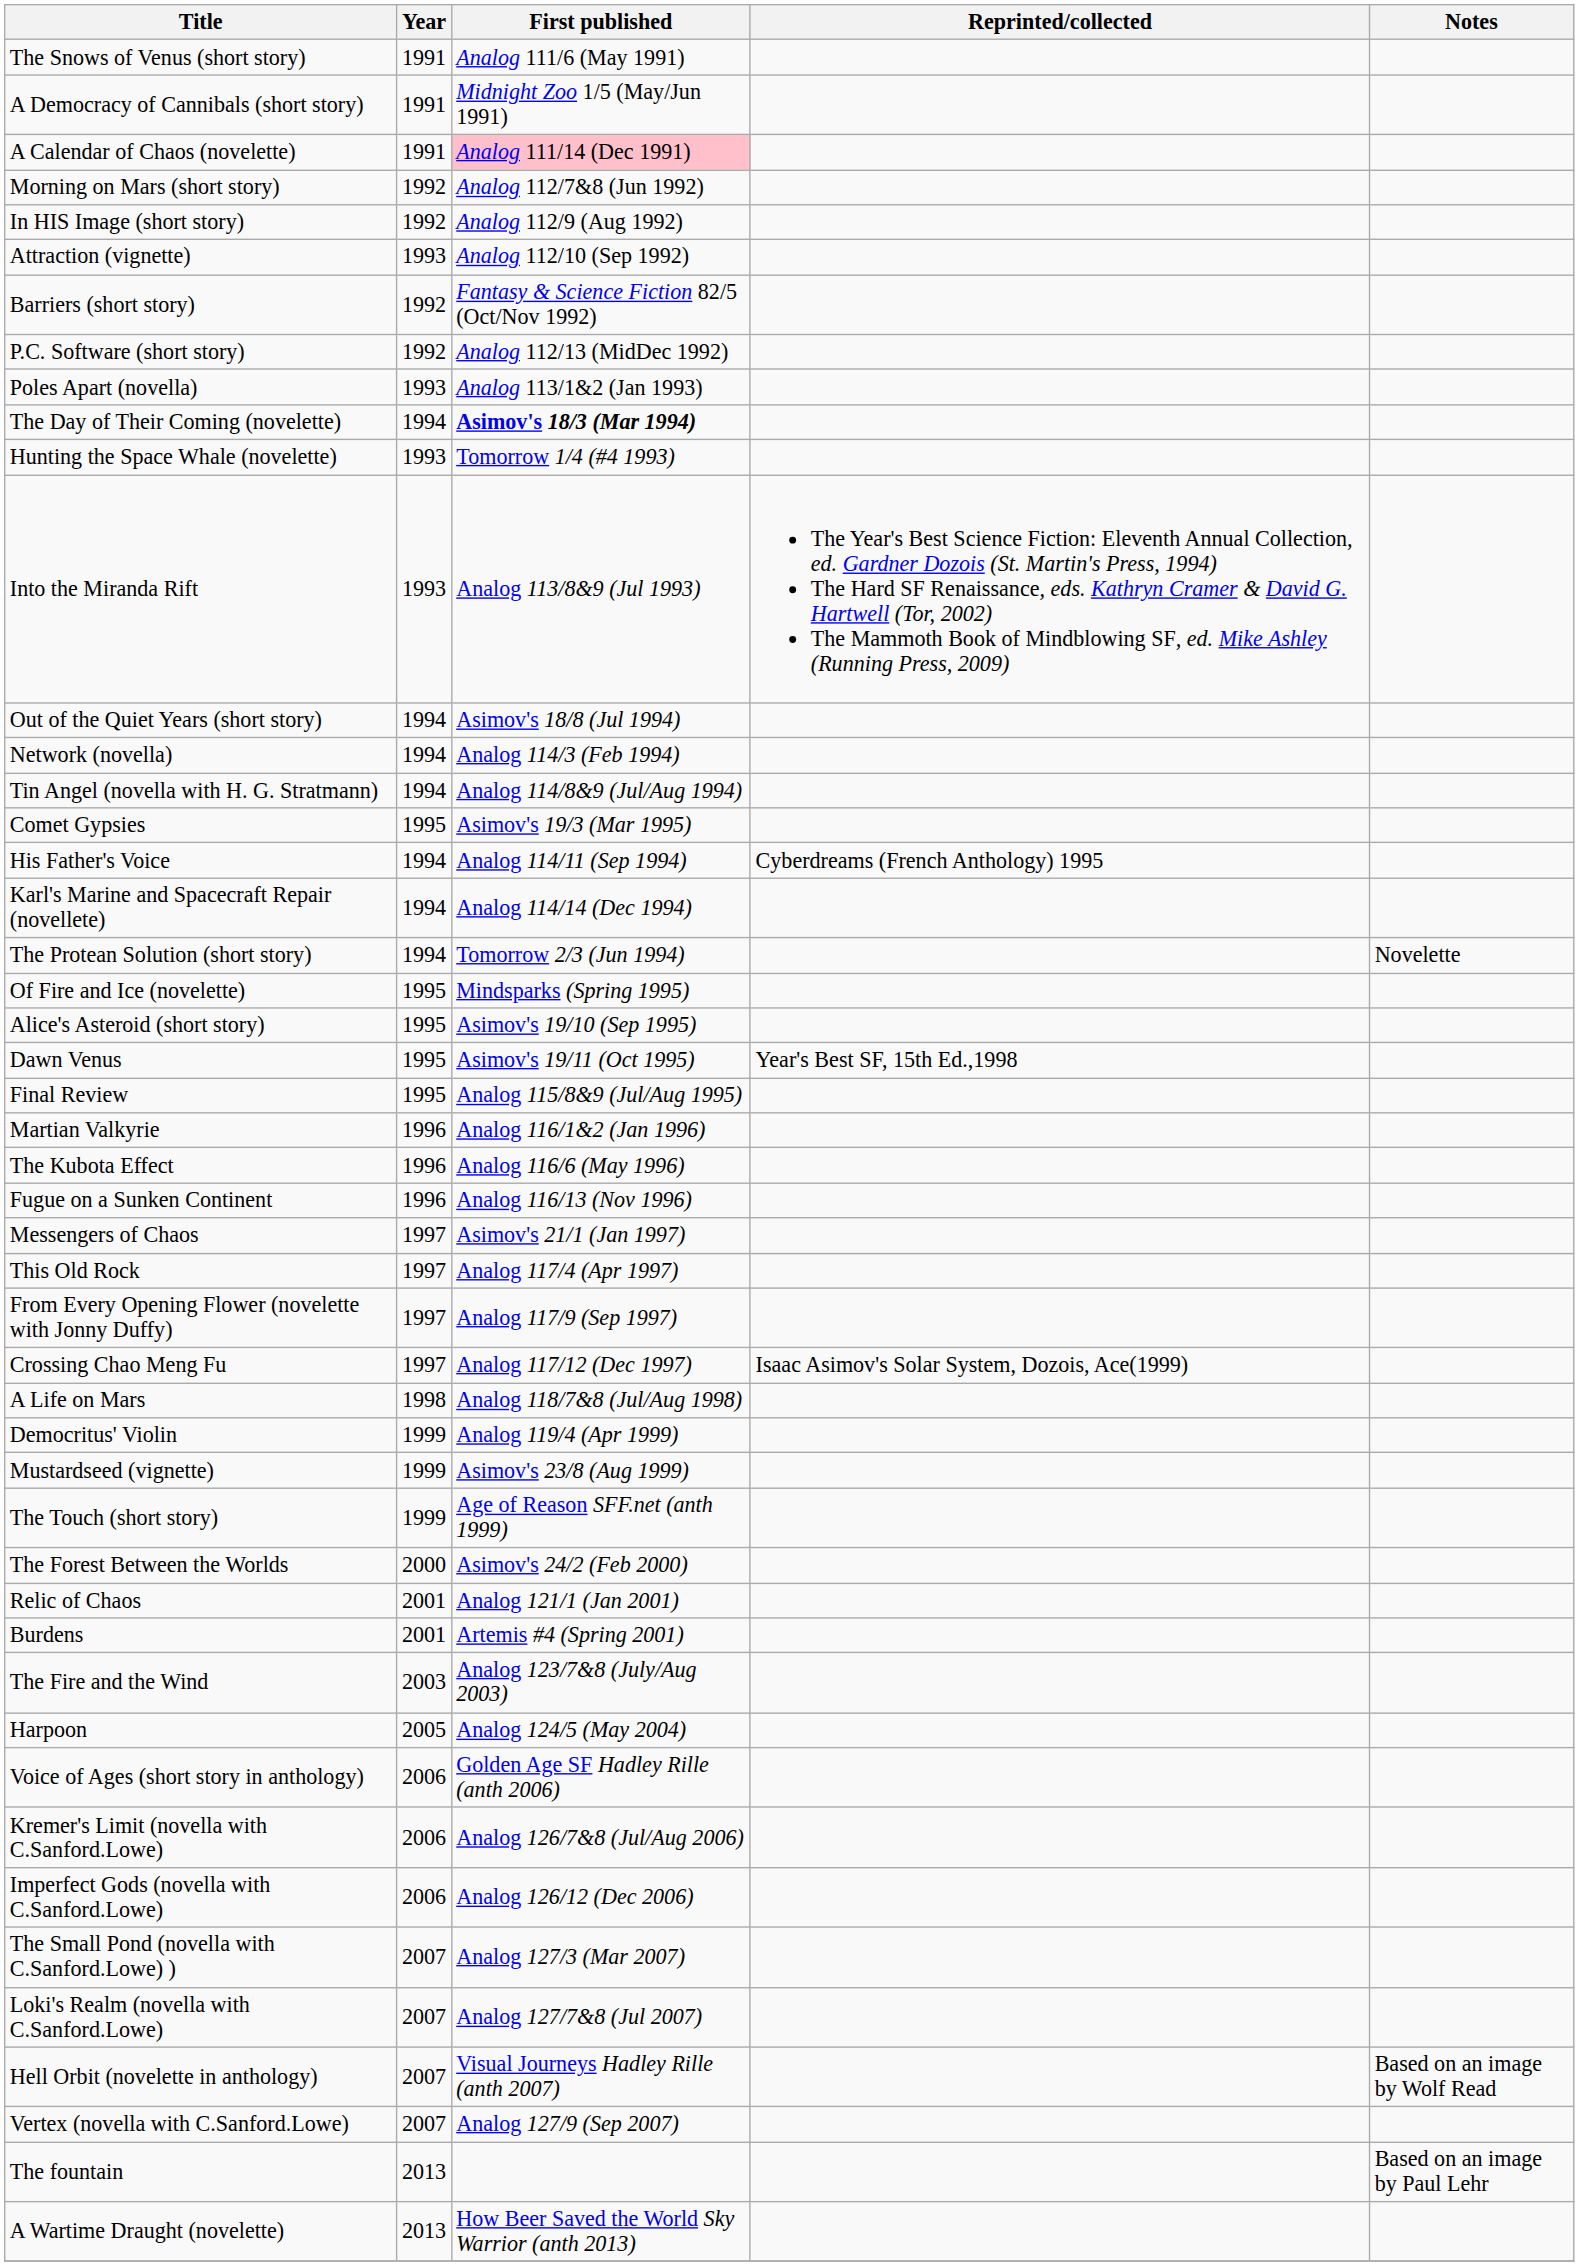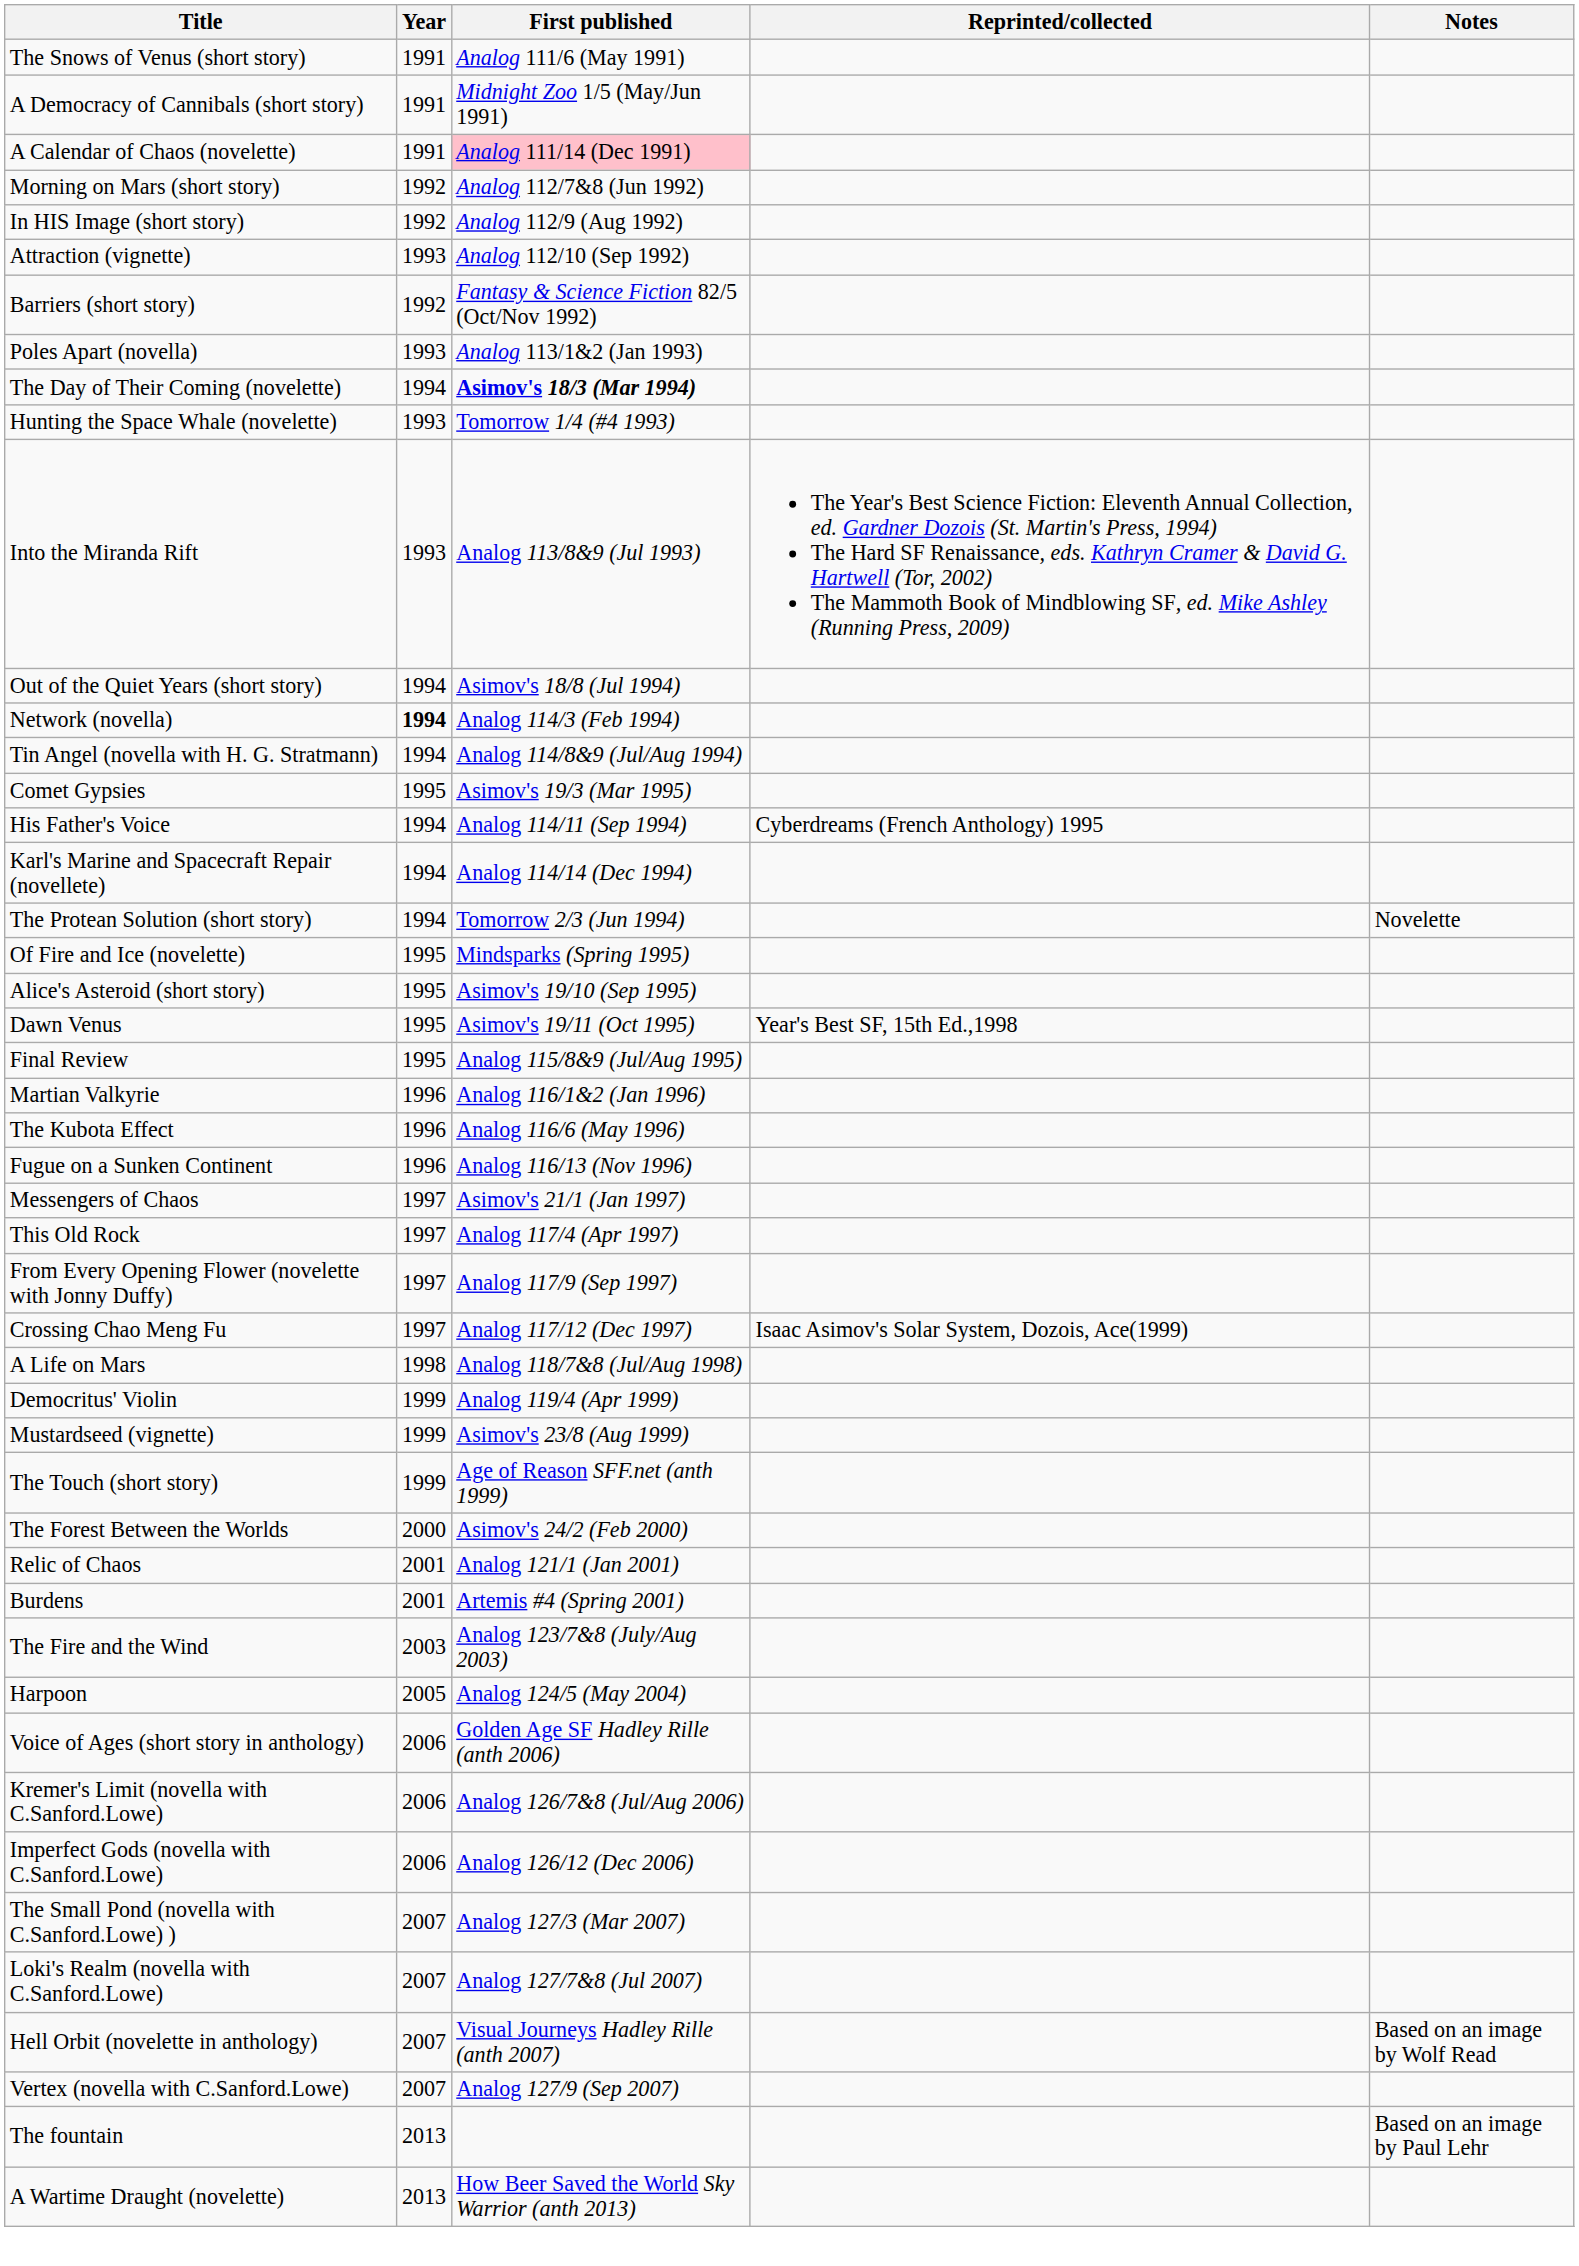- row: P.C. Software (short story) | 1992 | Analog 112/13 (MidDec 1992)
Network (novella) | Year: normal -> bold
